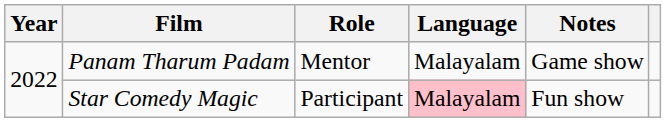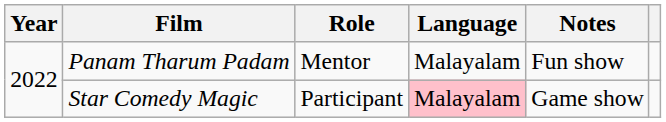Panam Tharum Padam | Notes: Game show -> Fun show
Star Comedy Magic | Notes: Fun show -> Game show
